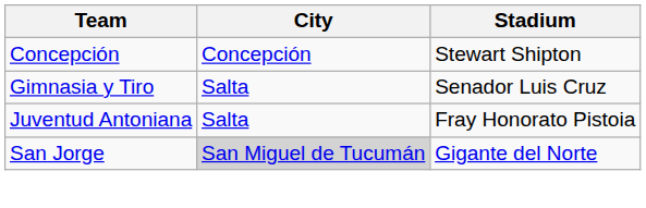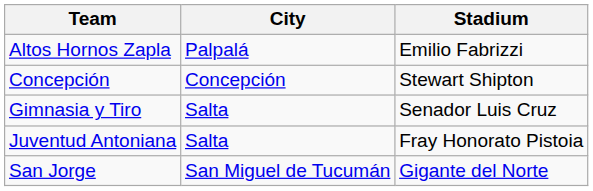+ row: Altos Hornos Zapla | Palpalá | Emilio Fabrizzi
San Jorge | City: lightgrey background -> no background
